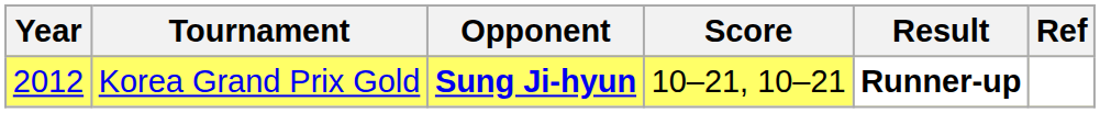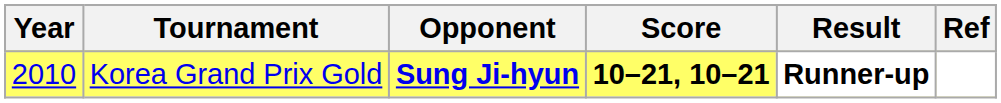Korea Grand Prix Gold | Year: 2012 -> 2010
Korea Grand Prix Gold | Score: normal -> bold
